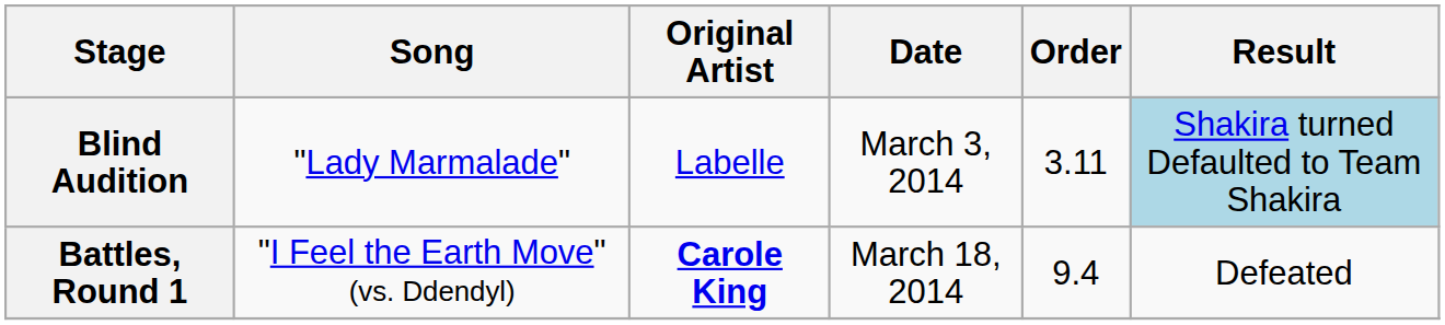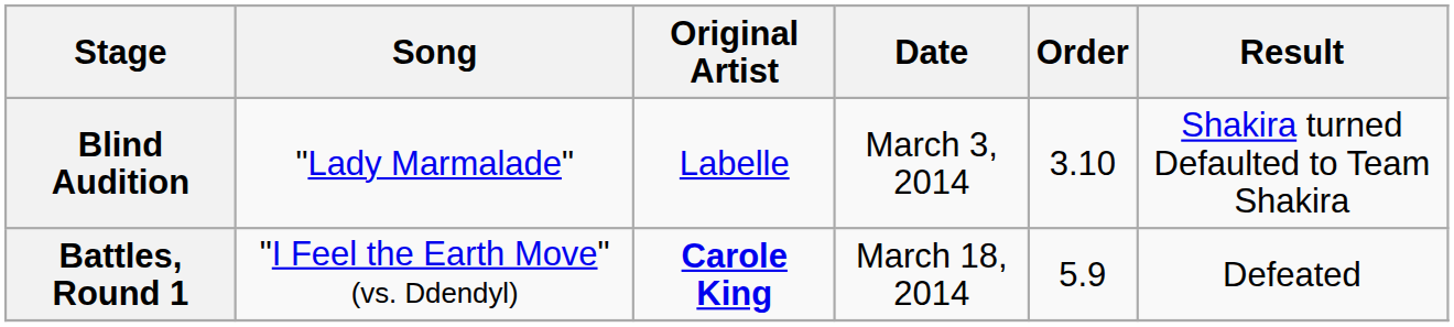Blind Audition | Order: 3.11 -> 3.10
Blind Audition | Result: lightblue background -> no background
Battles, Round 1 | Order: 9.4 -> 5.9
